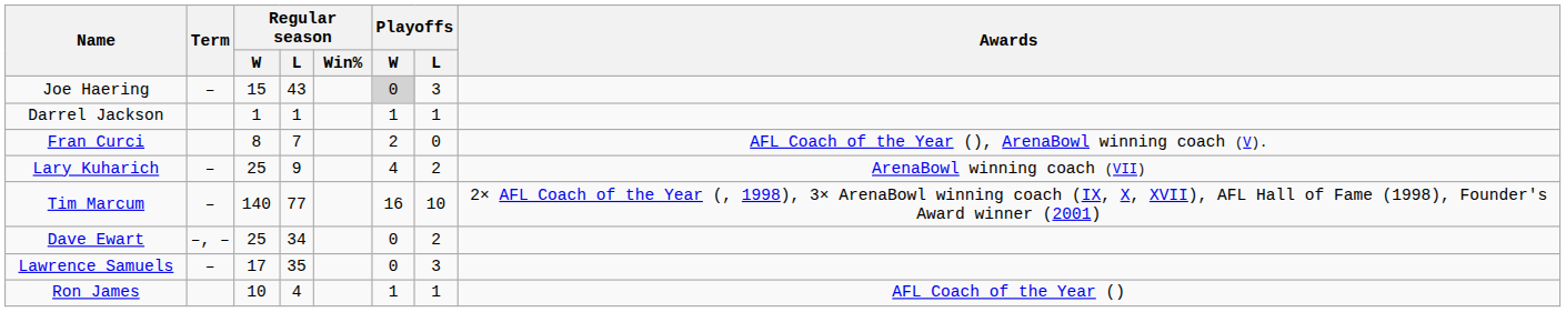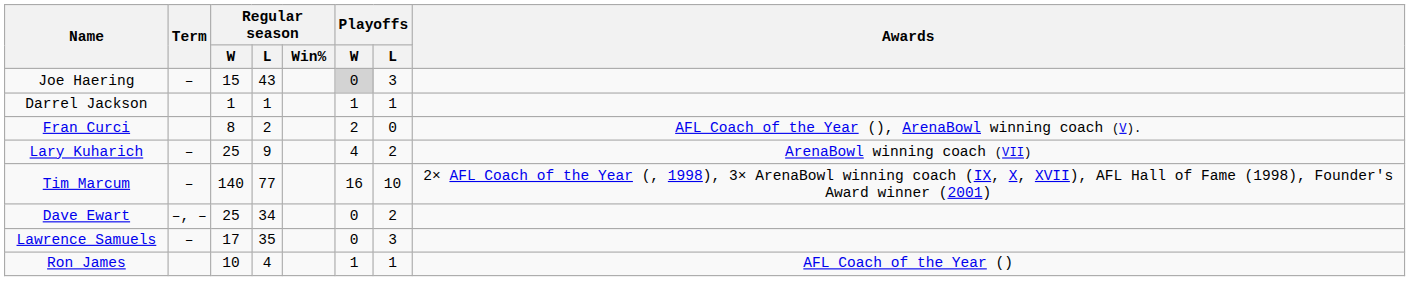Fran Curci | Regular season / L: 7 -> 2
